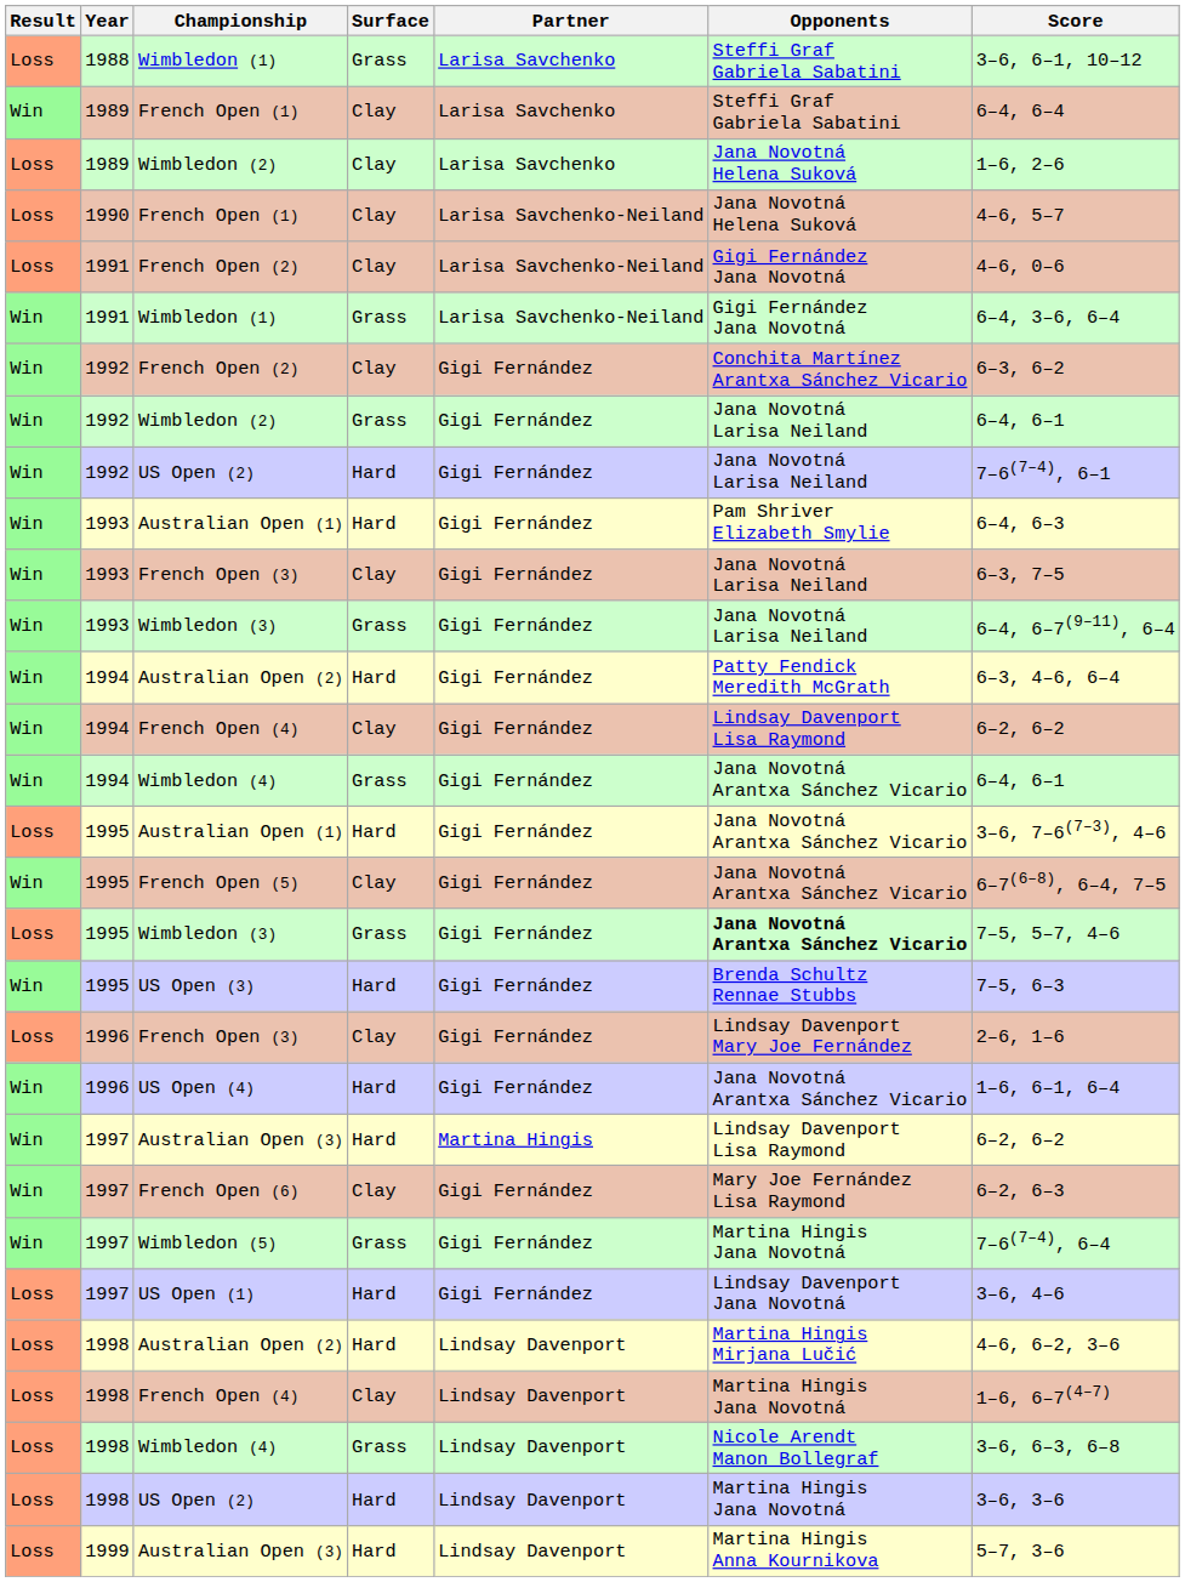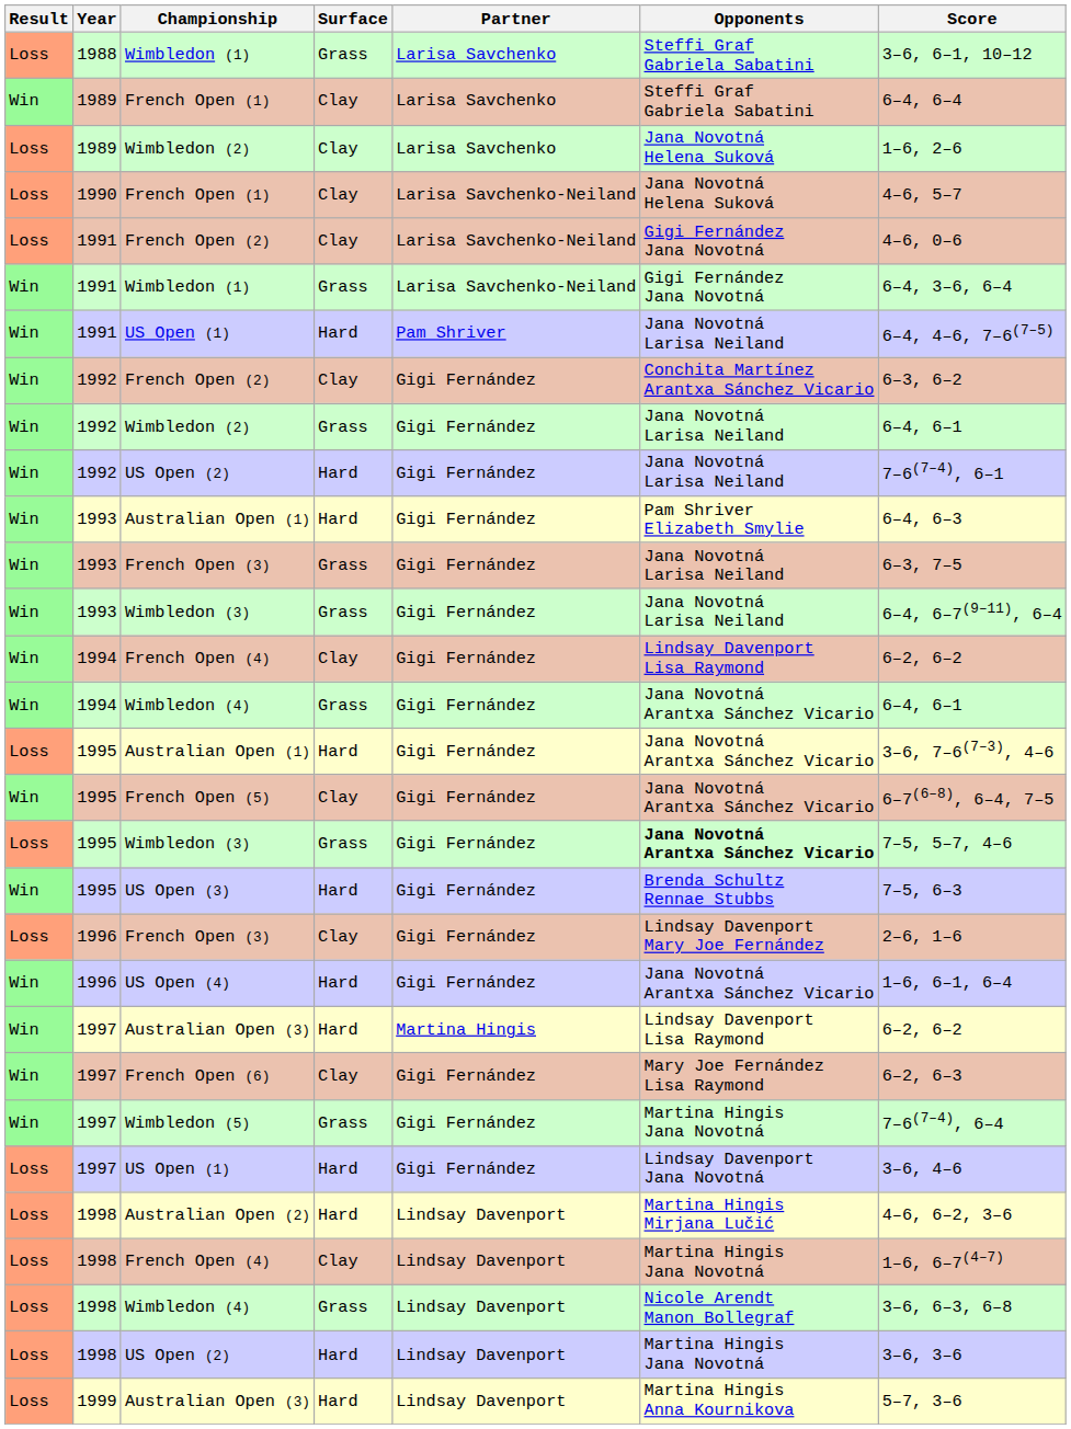+ row: Win | 1991 | US Open (1) | Hard | Pam Shriver | Jana Novotná Larisa Neiland | 6–4, 4–6, 7–6(7–5)
1993 / French Open (3) | Surface: Clay -> Grass
- row: Win | 1994 | Australian Open (2) | Hard | Gigi Fernández | Patty Fendick Meredith McGrath | 6–3, 4–6, 6–4
